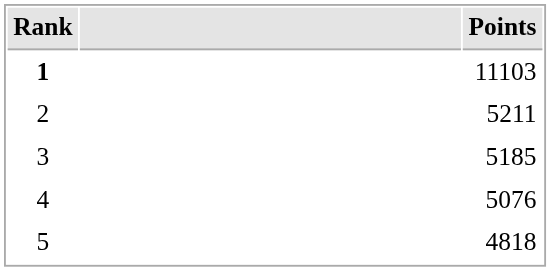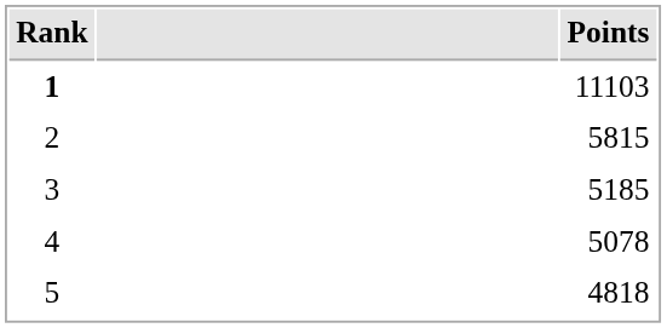2 | Points: 5211 -> 5815
4 | Points: 5076 -> 5078
